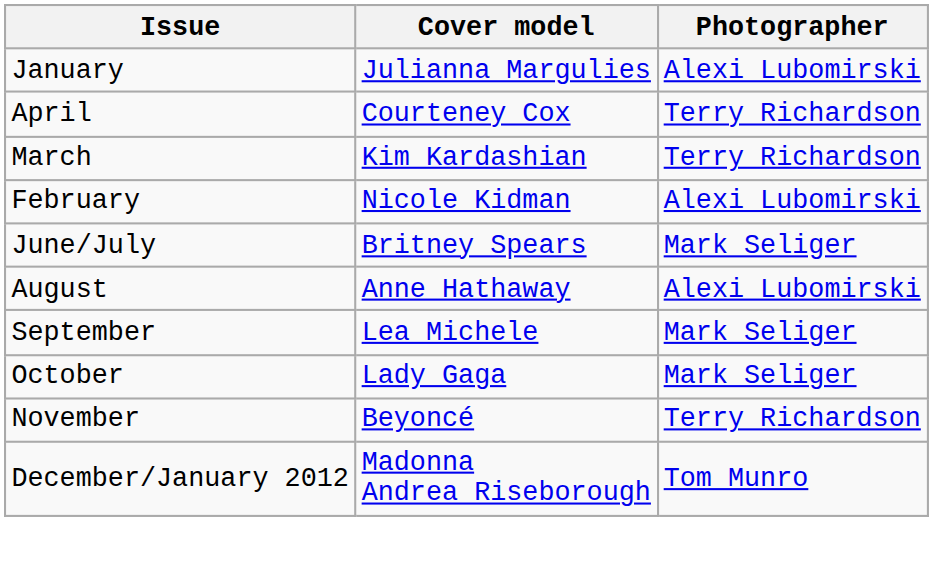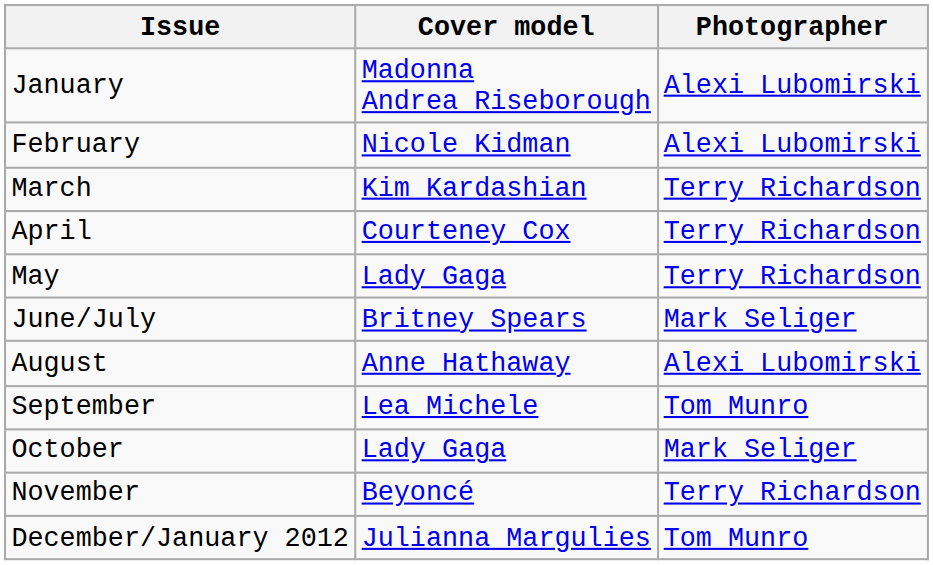January | Cover model: Julianna Margulies -> Madonna Andrea Riseborough
rows swapped: February <-> April
+ row: May | Lady Gaga | Terry Richardson
September | Photographer: Mark Seliger -> Tom Munro
December/January 2012 | Cover model: Madonna Andrea Riseborough -> Julianna Margulies
